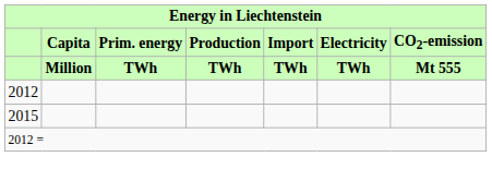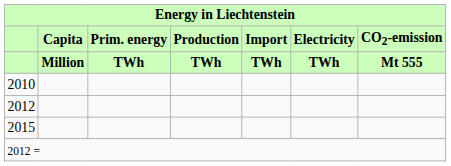+ row: 2010
